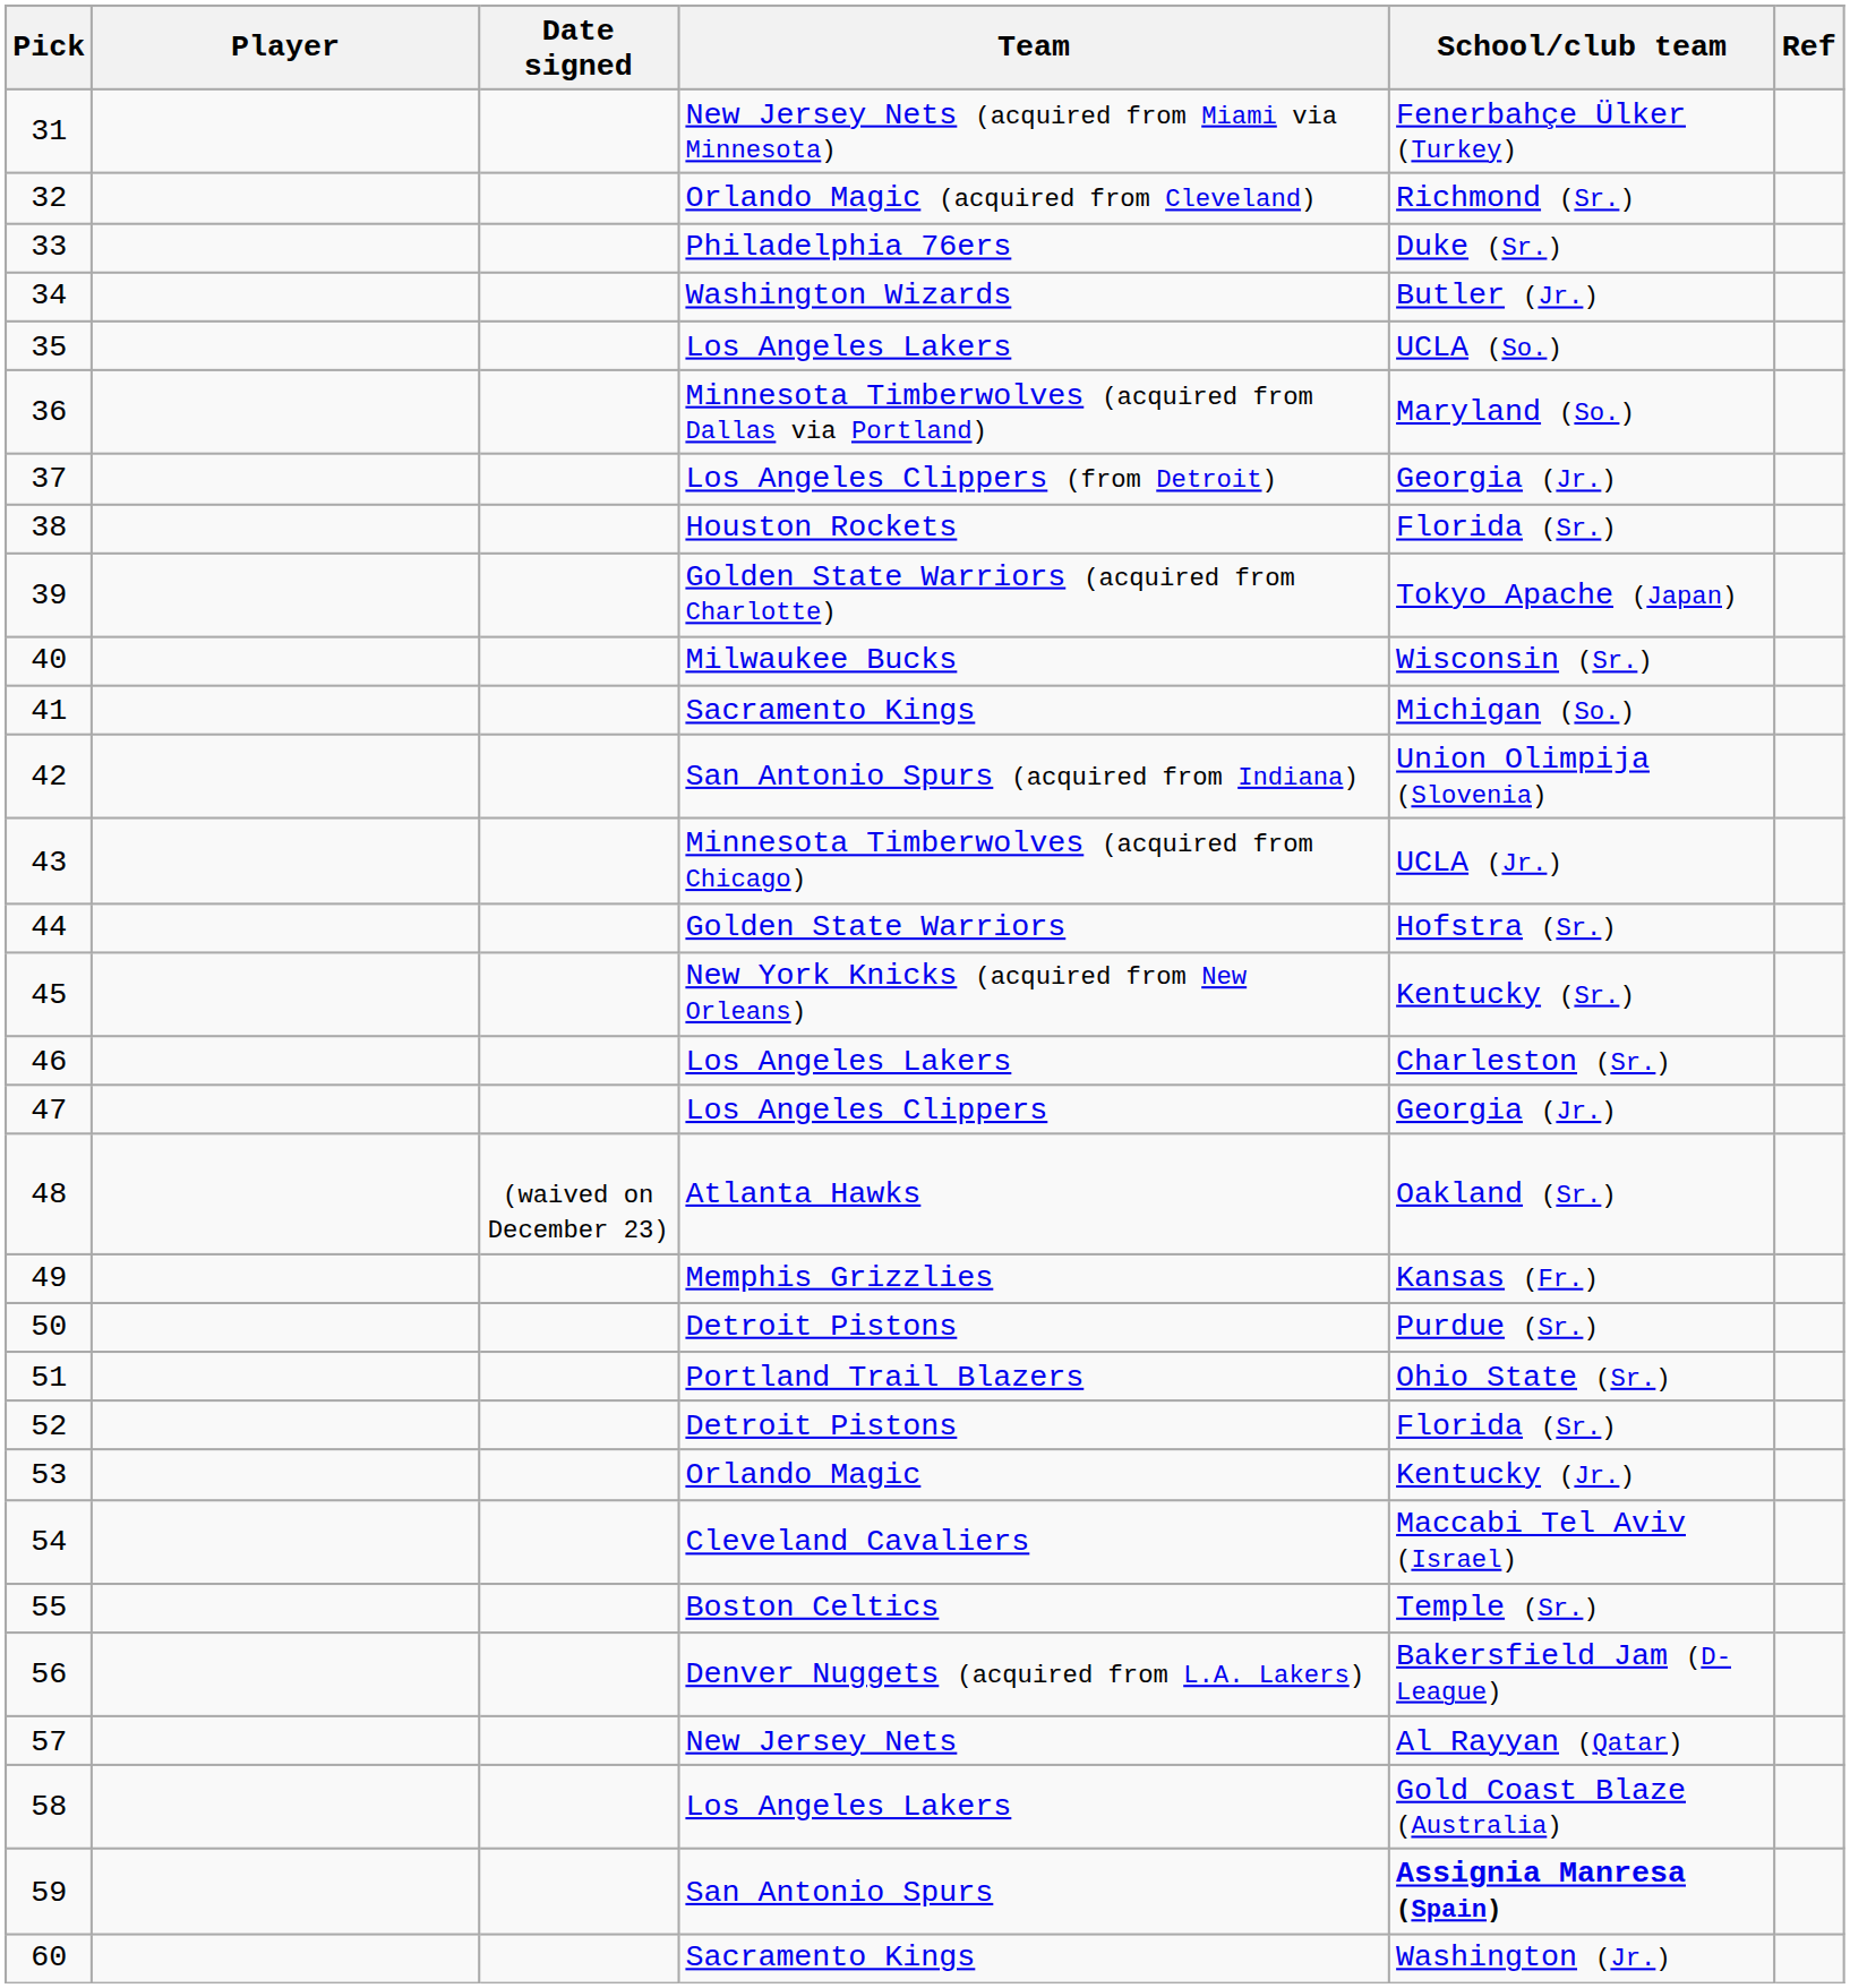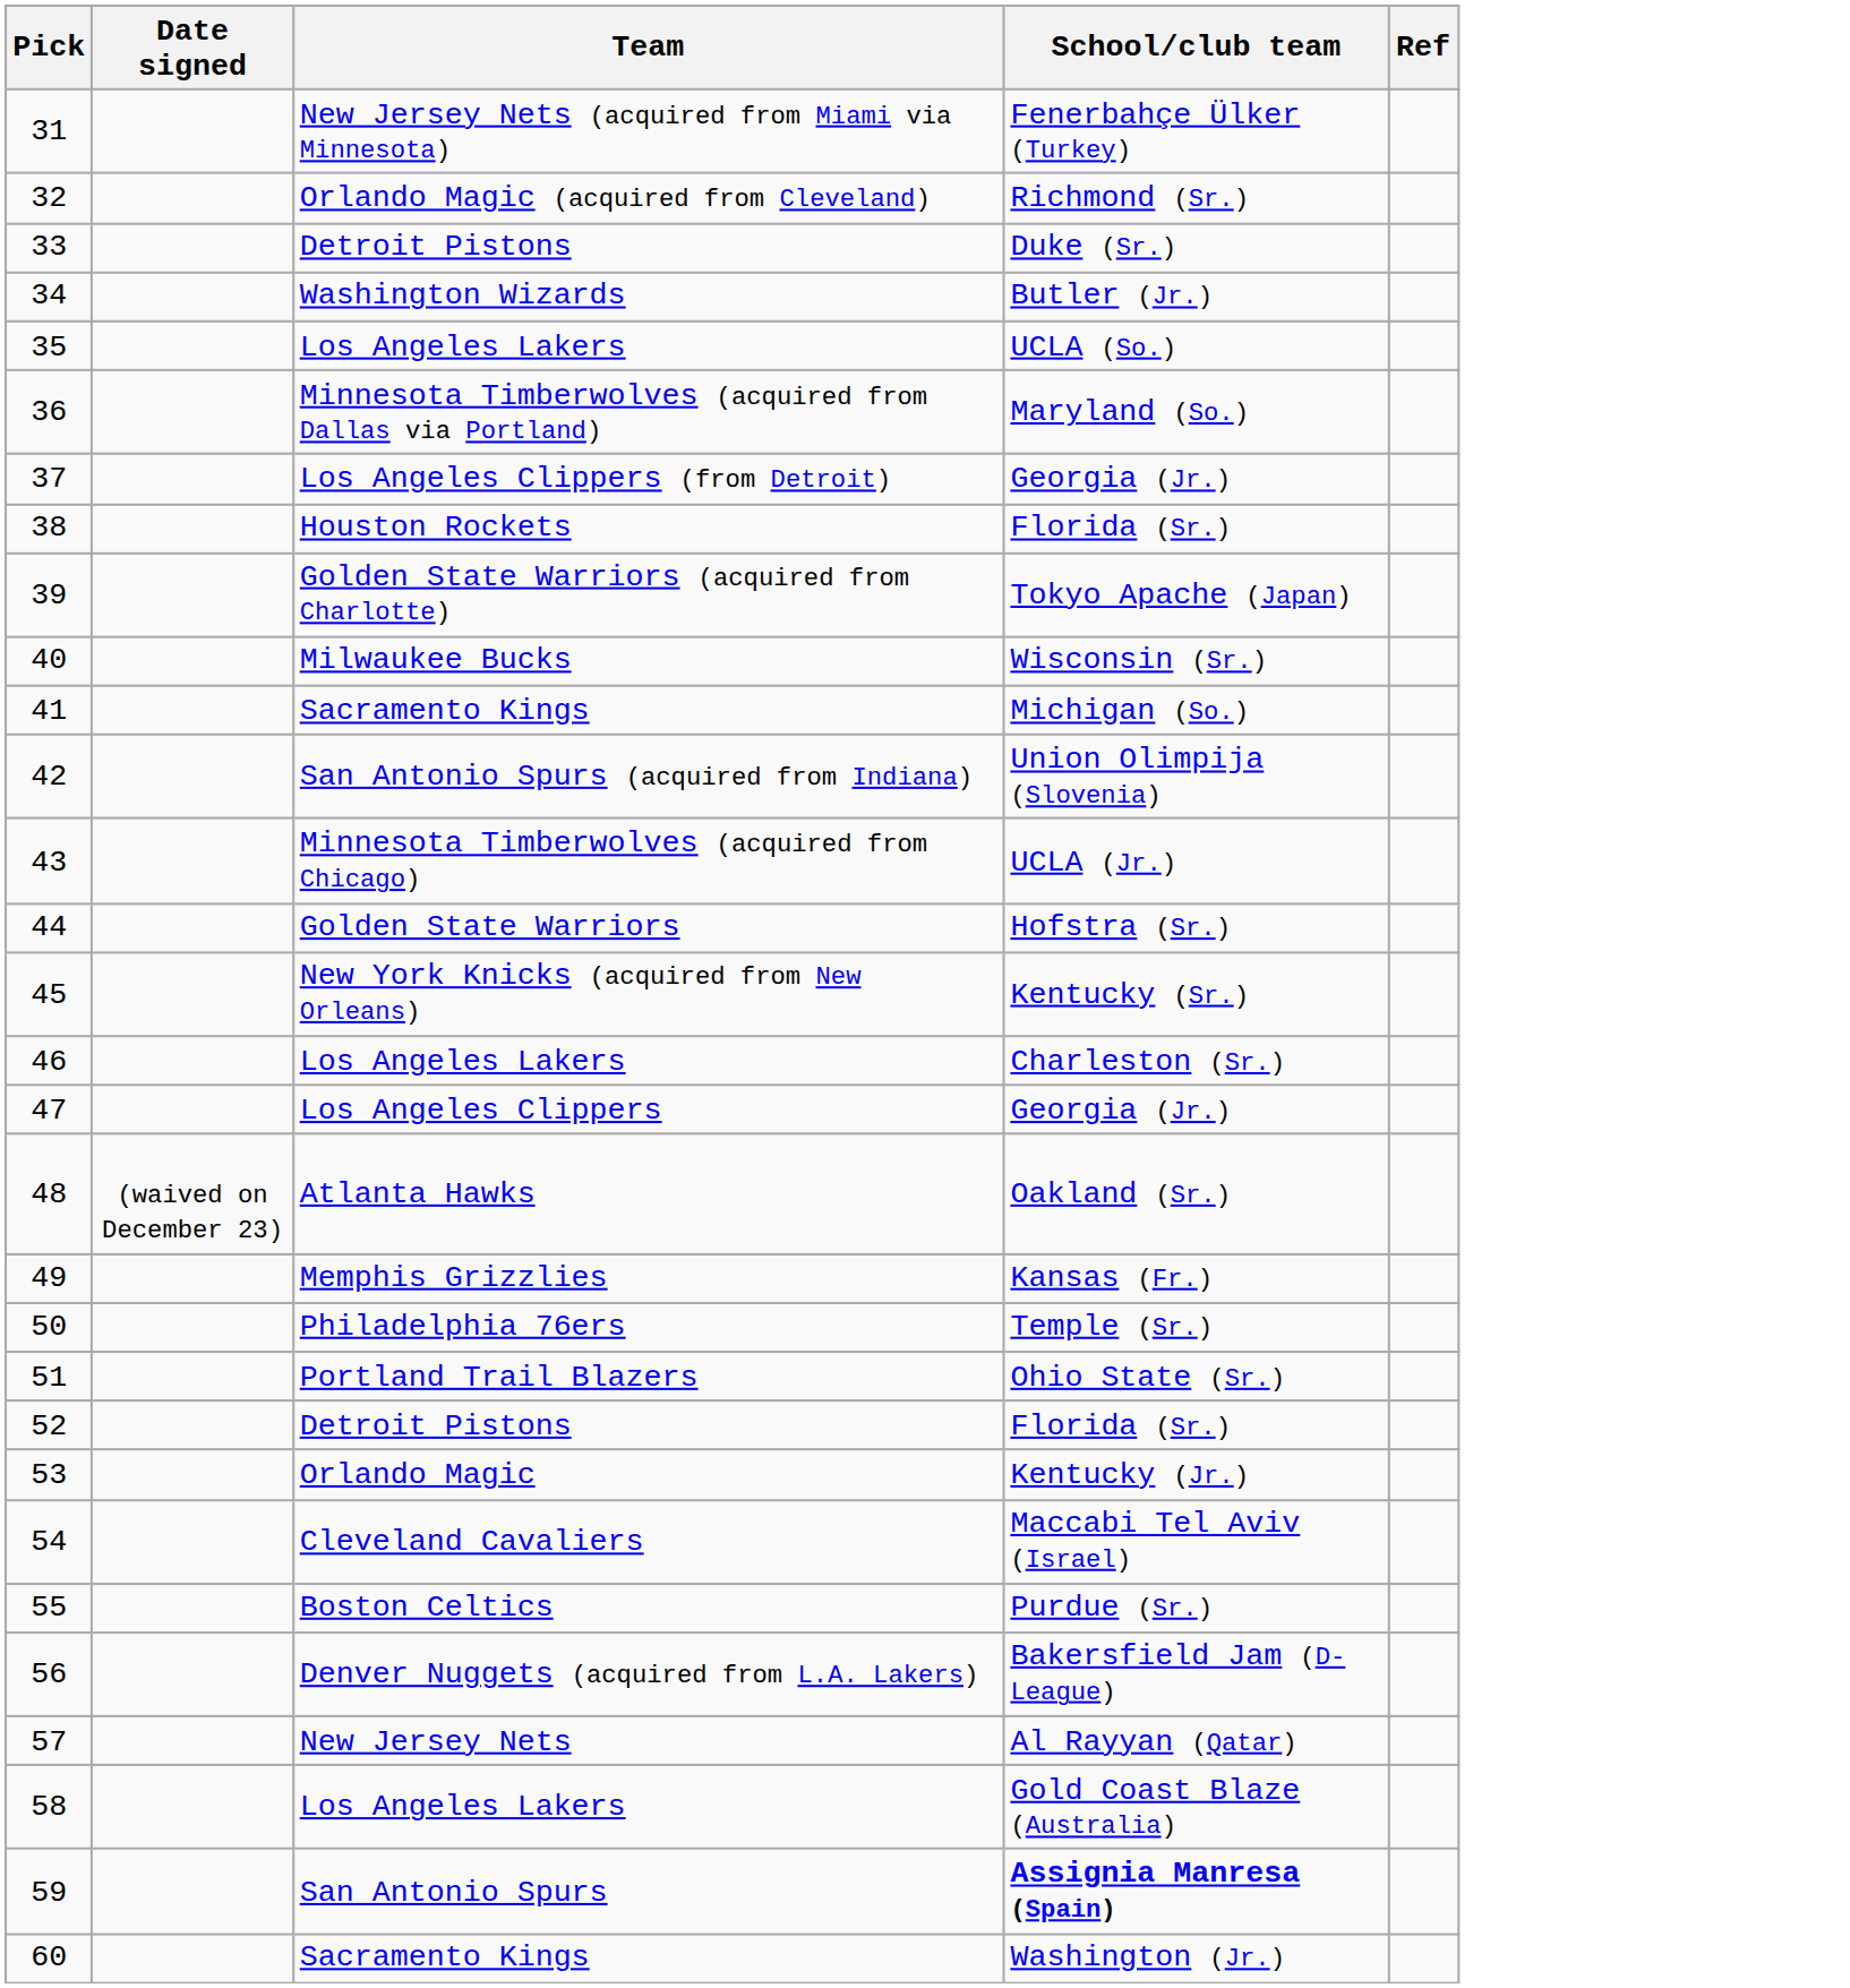- column: Player
33 | Team: Philadelphia 76ers -> Detroit Pistons
50 | Team: Detroit Pistons -> Philadelphia 76ers
50 | School/club team: Purdue (Sr.) -> Temple (Sr.)
55 | School/club team: Temple (Sr.) -> Purdue (Sr.)
